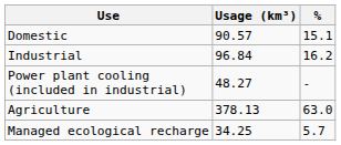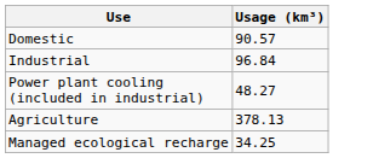- column: % | 15.1 | 16.2 | - | 63.0 | 5.7
